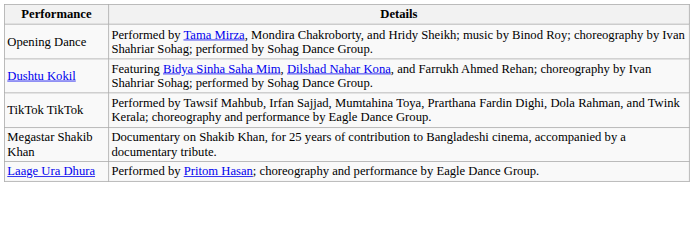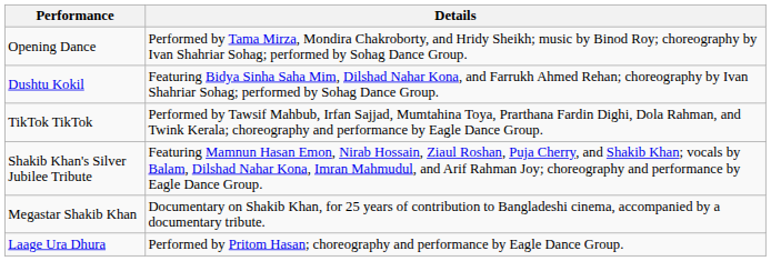+ row: Shakib Khan's Silver Jubilee Tribute | Featuring Mamnun Hasan Emon, Nirab Hossain, Ziaul Roshan, Puja Cherry, and Shakib Khan; vocals by Balam, Dilshad Nahar Kona, Imran Mahmudul, and Arif Rahman Joy; choreography and performance by Eagle Dance Group.
